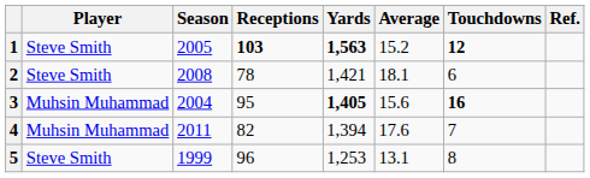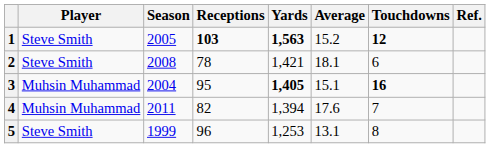3 | Average: 15.6 -> 15.1
